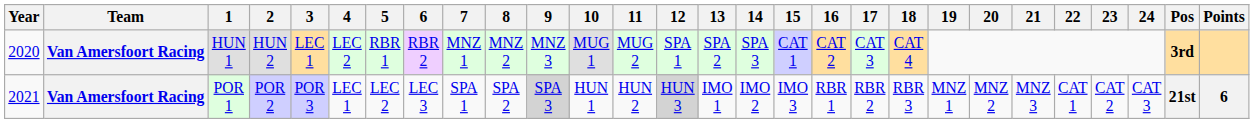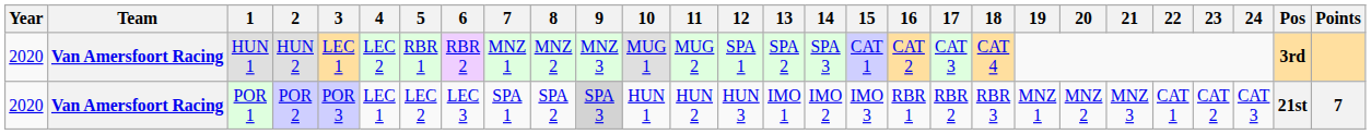POR 1 | Year: 2021 -> 2020
POR 1 | 12: lightgrey background -> no background
POR 1 | Points: 6 -> 7
